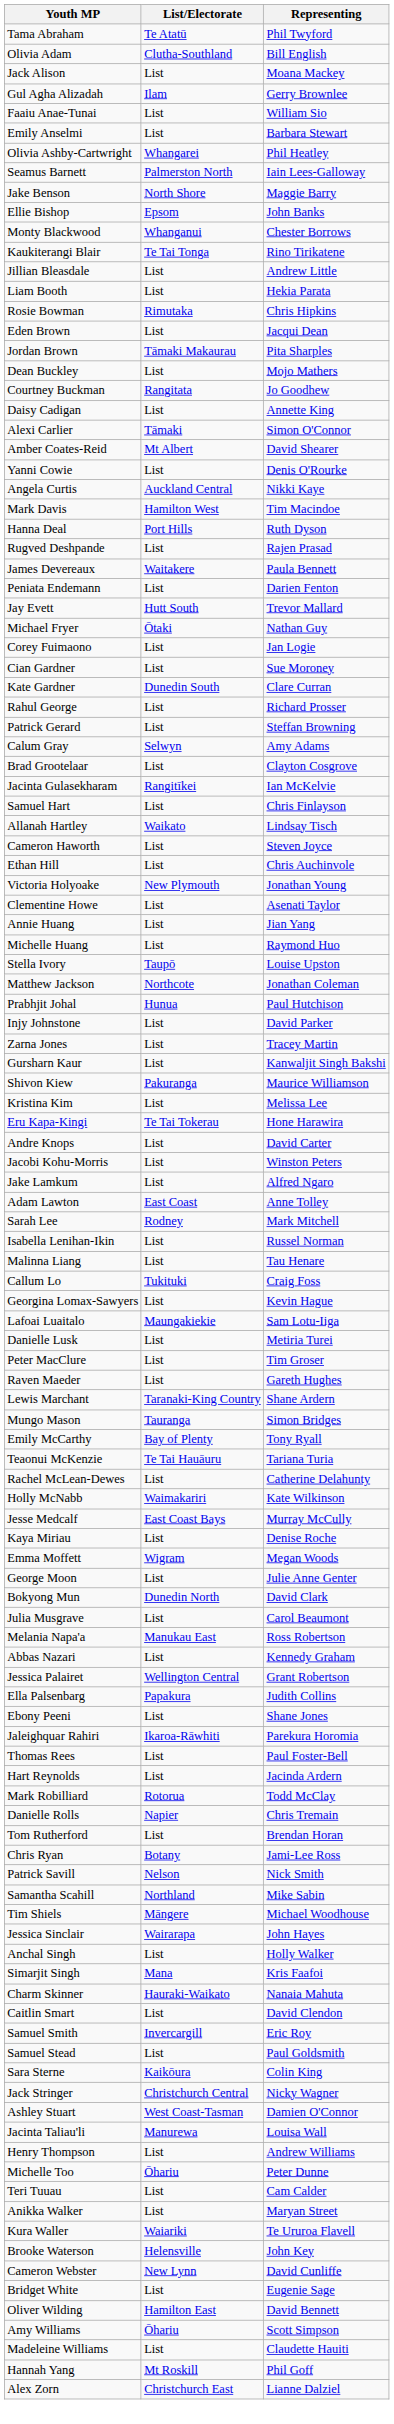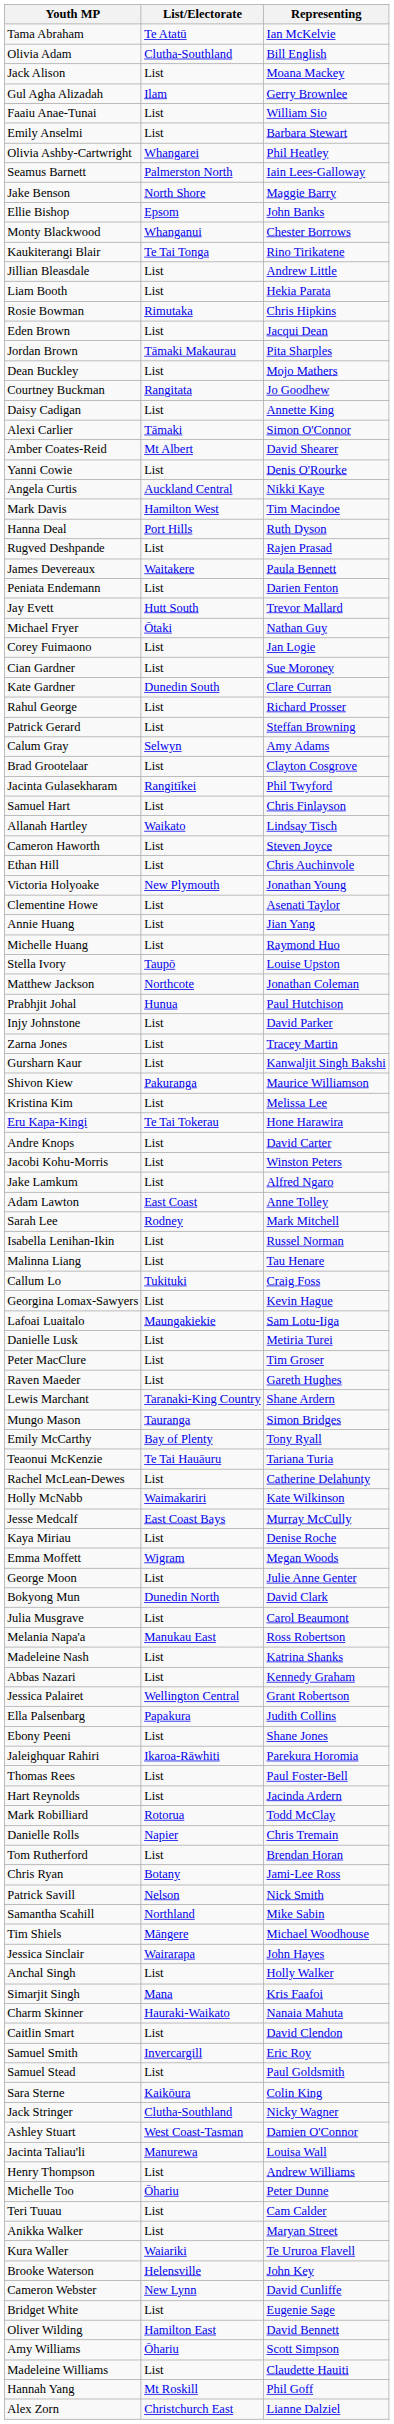Tama Abraham | Representing: Phil Twyford -> Ian McKelvie
Jacinta Gulasekharam | Representing: Ian McKelvie -> Phil Twyford
+ row: Madeleine Nash | List | Katrina Shanks
Jack Stringer | List/Electorate: Christchurch Central -> Clutha-Southland
